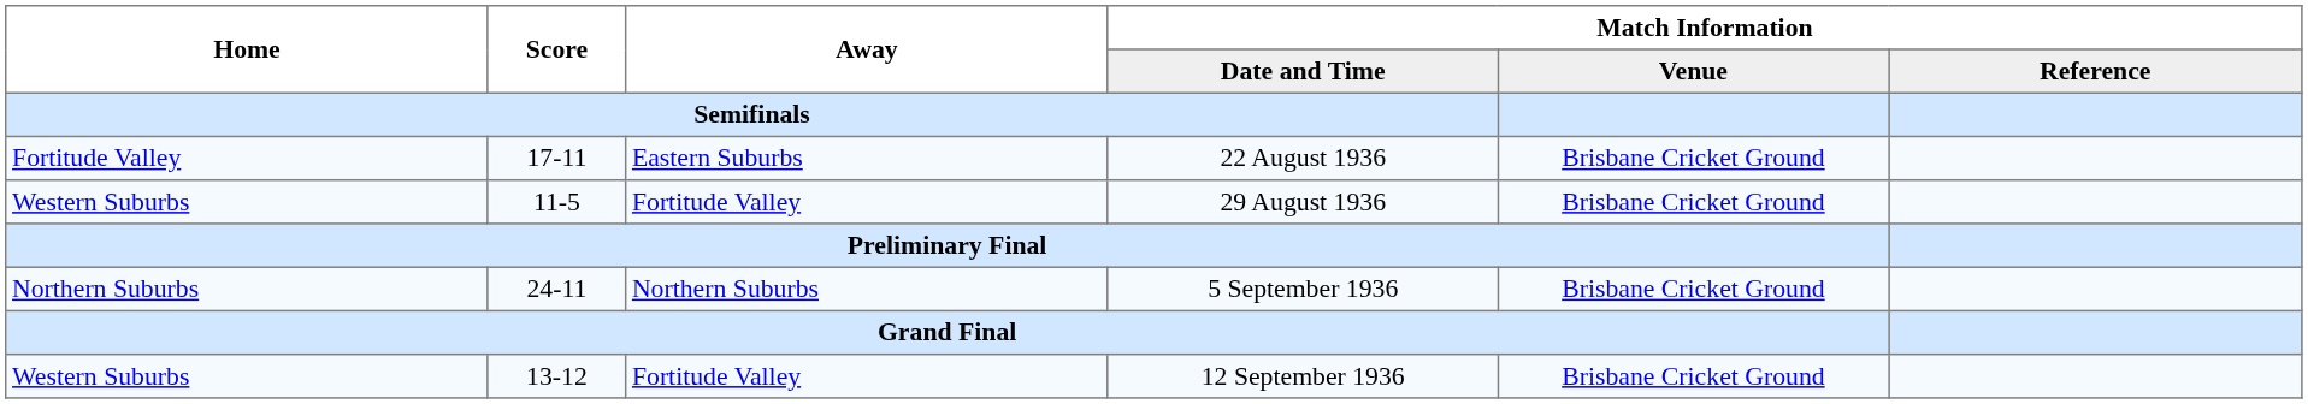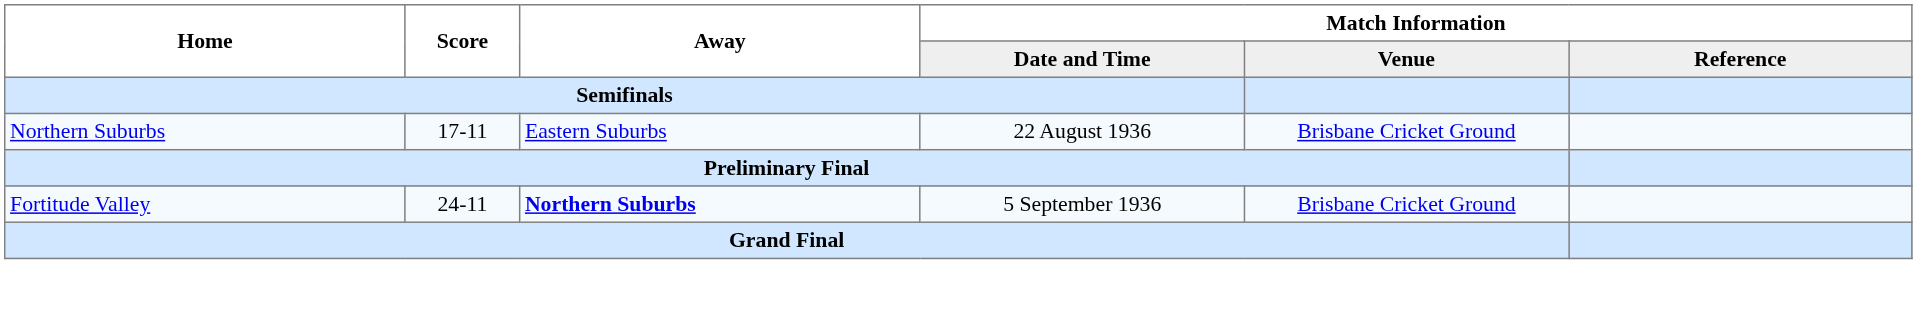22 August 1936 | Home: Fortitude Valley -> Northern Suburbs
- row: Western Suburbs | 11-5 | Fortitude Valley | 29 August 1936 | Brisbane Cricket Ground
5 September 1936 | Home: Northern Suburbs -> Fortitude Valley
5 September 1936 | Away: normal -> bold
- row: Western Suburbs | 13-12 | Fortitude Valley | 12 September 1936 | Brisbane Cricket Ground
